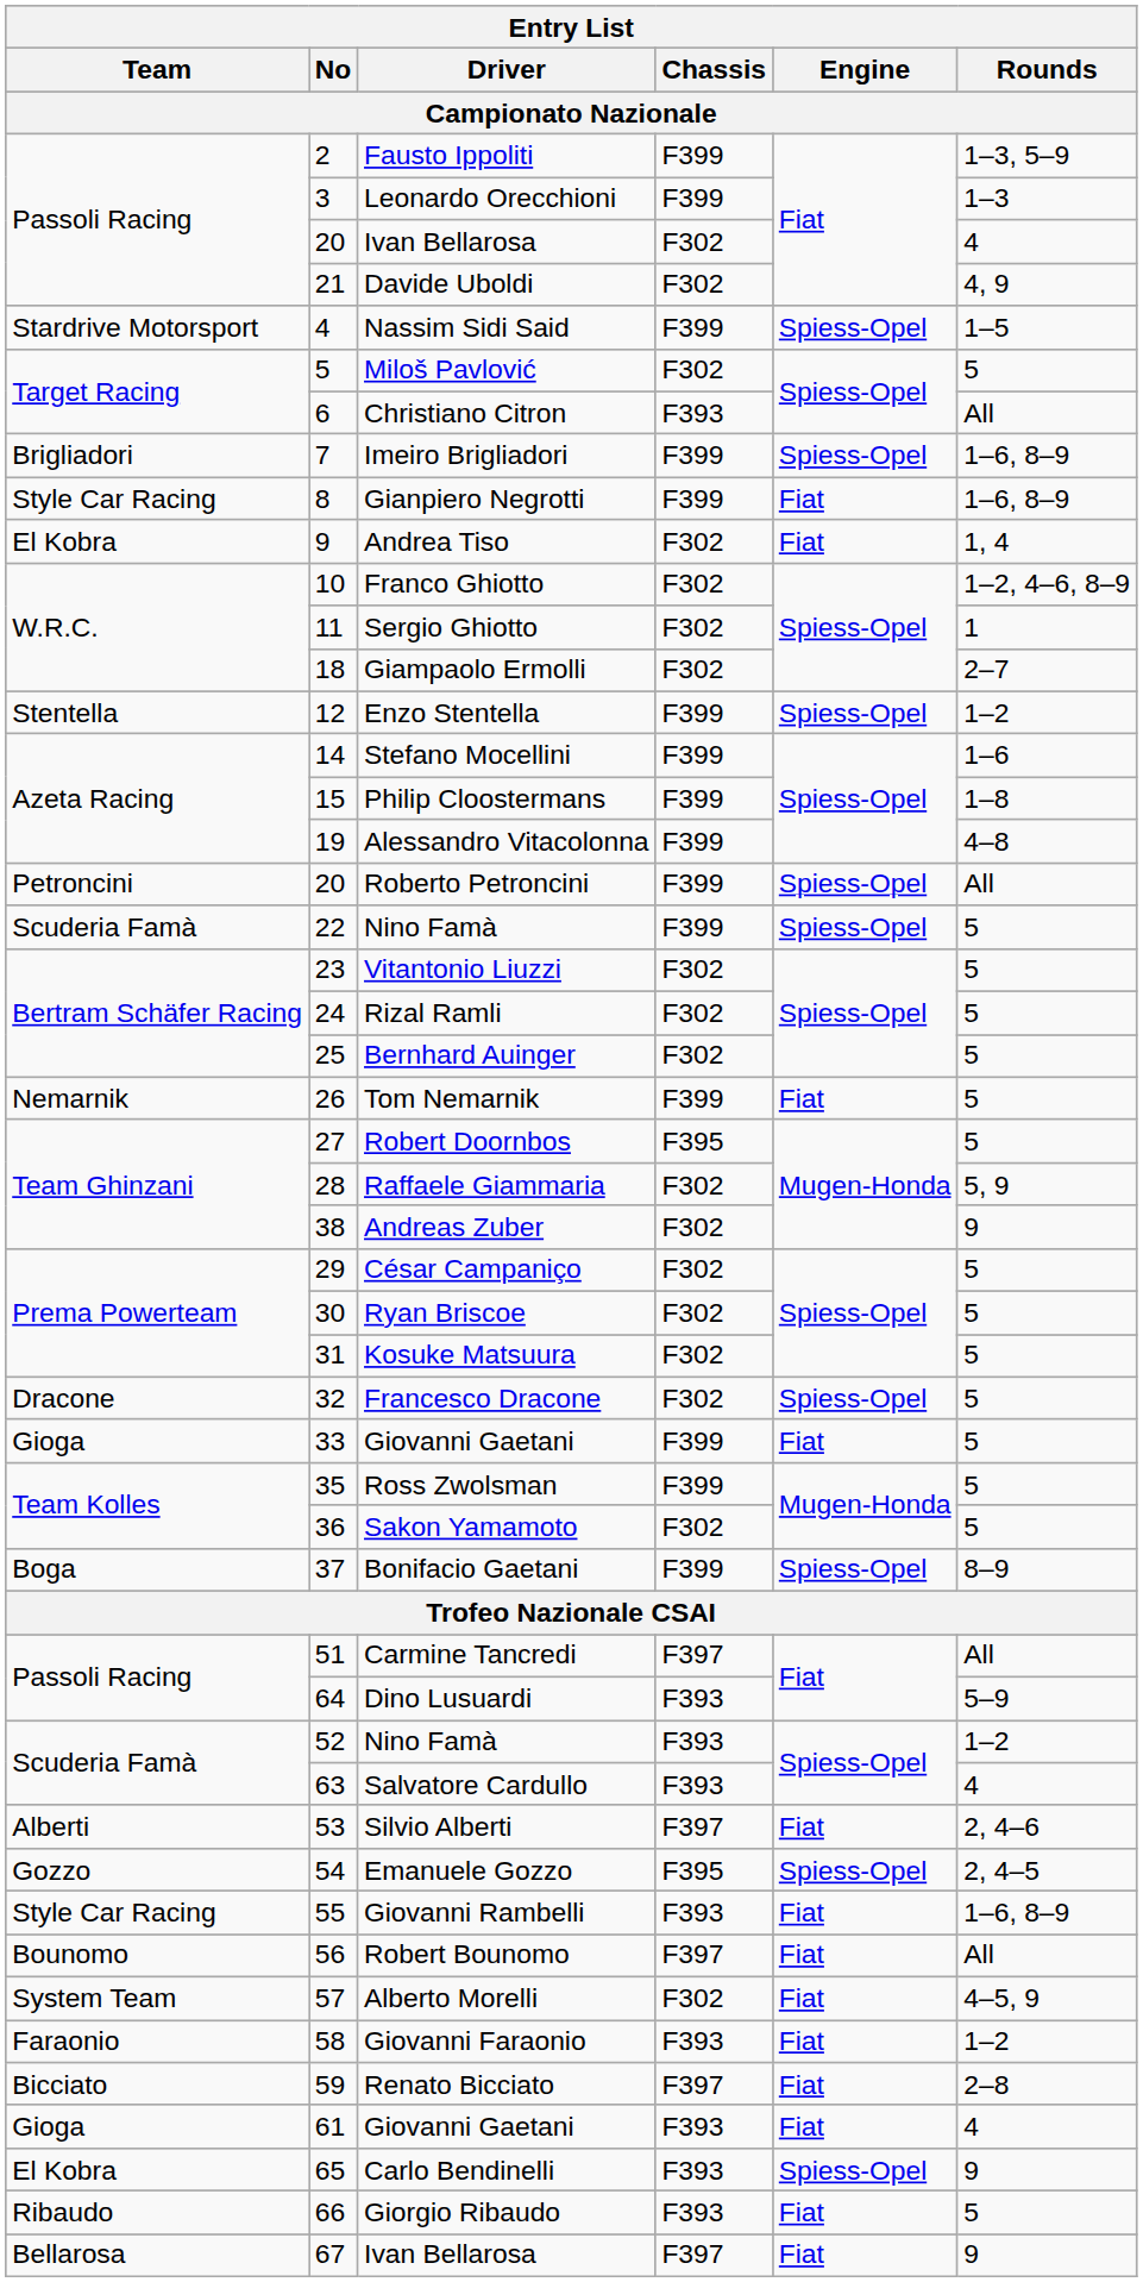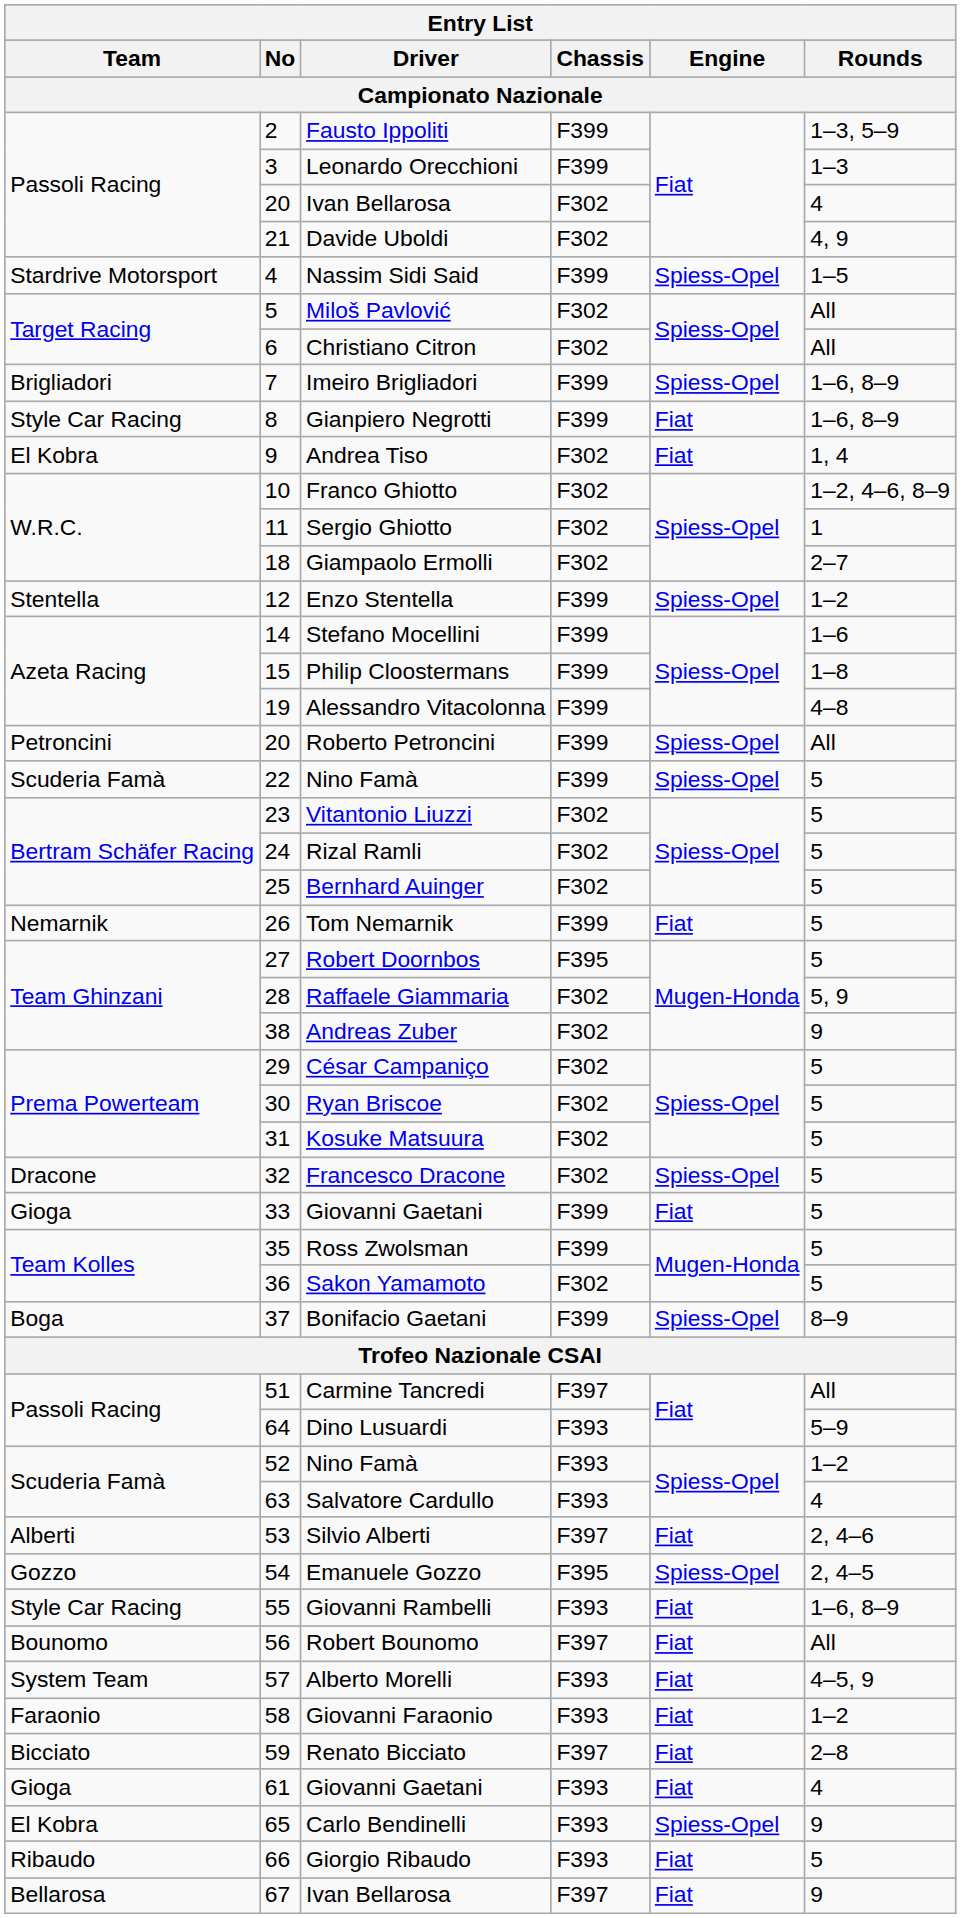Miloš Pavlović | Rounds / Campionato Nazionale: 5 -> All
Christiano Citron | Chassis / Campionato Nazionale: F393 -> F302
Alberto Morelli | Chassis / Campionato Nazionale: F302 -> F393
